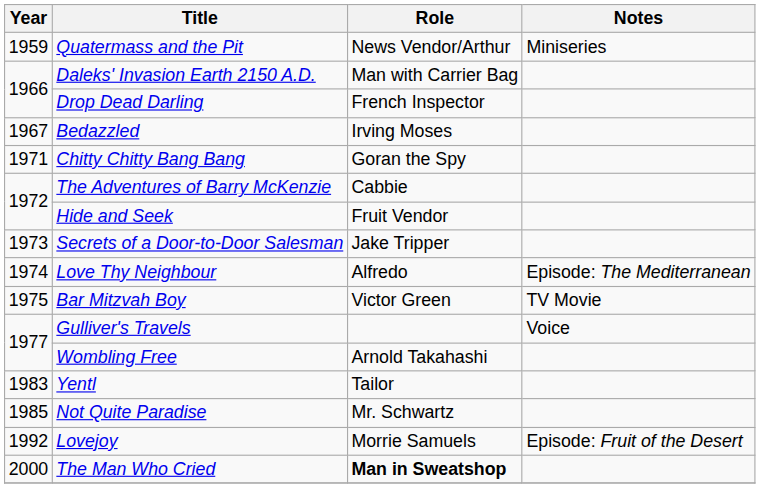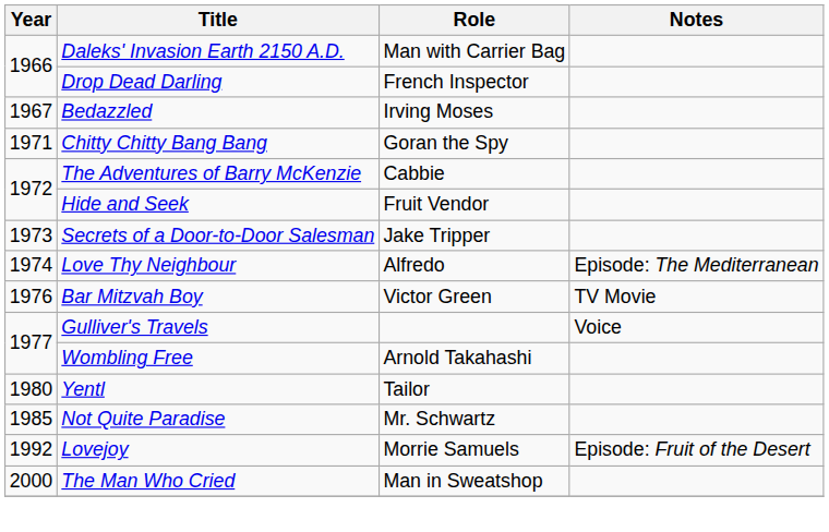- row: 1959 | Quatermass and the Pit | News Vendor/Arthur | Miniseries
Bar Mitzvah Boy | Year: 1975 -> 1976
Yentl | Year: 1983 -> 1980
The Man Who Cried | Role: bold -> normal
